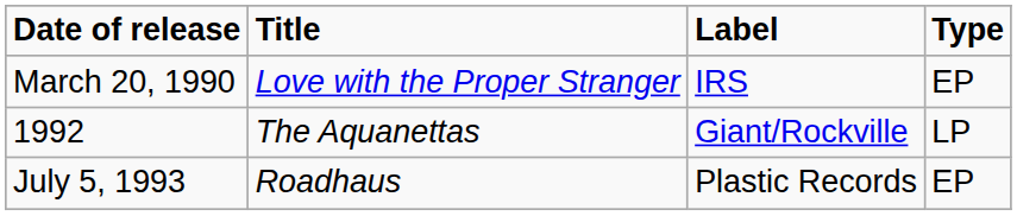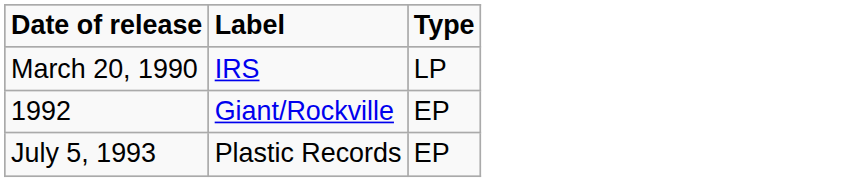- column: Title | Love with the Proper Stranger | The Aquanettas | Roadhaus
March 20, 1990 | Type: EP -> LP
1992 | Type: LP -> EP
